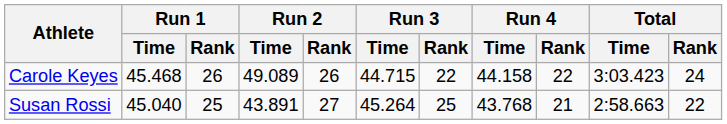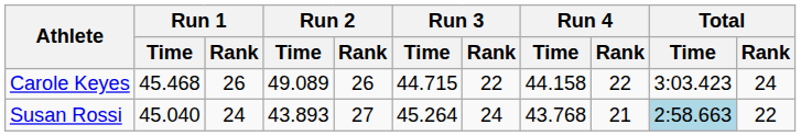Susan Rossi | Run 1 / Rank: 25 -> 24
Susan Rossi | Run 2 / Time: 43.891 -> 43.893
Susan Rossi | Run 3 / Rank: 25 -> 24
Susan Rossi | Total / Time: no background -> lightblue background
